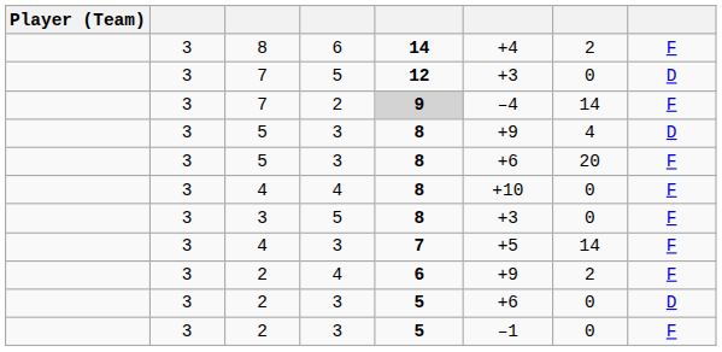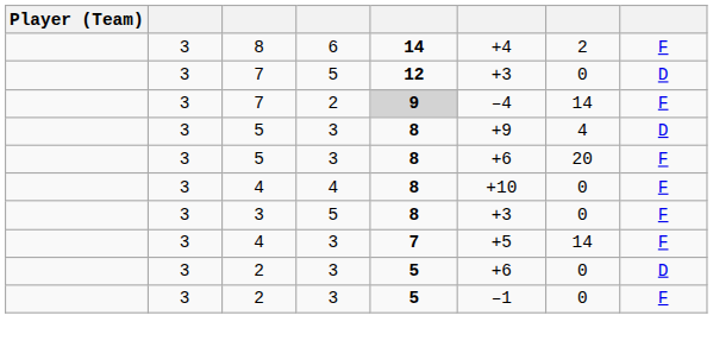- row: 3 | 2 | 4 | 6 | +9 | 2 | F
